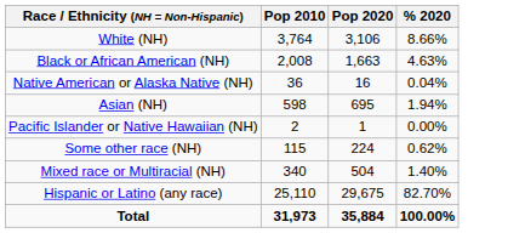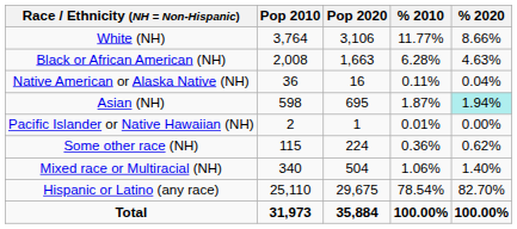+ column: % 2010 | 11.77% | 6.28% | 0.11% | 1.87% | 0.01% | 0.36% | 1.06% | 78.54% | 100.00%
Asian (NH) | % 2020: no background -> paleturquoise background
